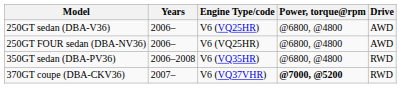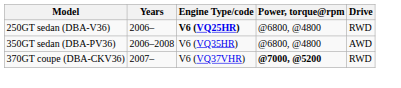250GT sedan (DBA-V36) | Engine Type/code: normal -> bold
250GT sedan (DBA-V36) | Drive: AWD -> RWD
- row: 250GT FOUR sedan (DBA-NV36) | 2006– | V6 (VQ25HR) | @6800, @4800 | AWD
350GT sedan (DBA-PV36) | Drive: RWD -> AWD
